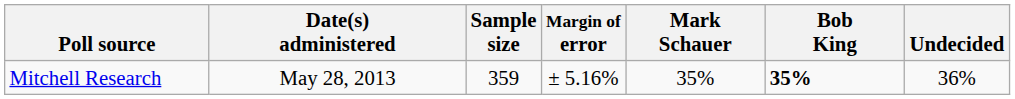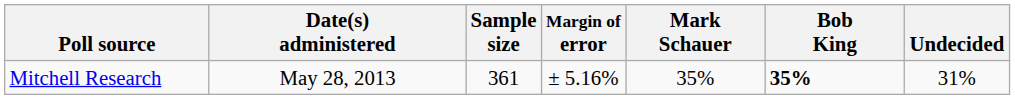Mitchell Research | Sample size: 359 -> 361
Mitchell Research | Undecided: 36% -> 31%
